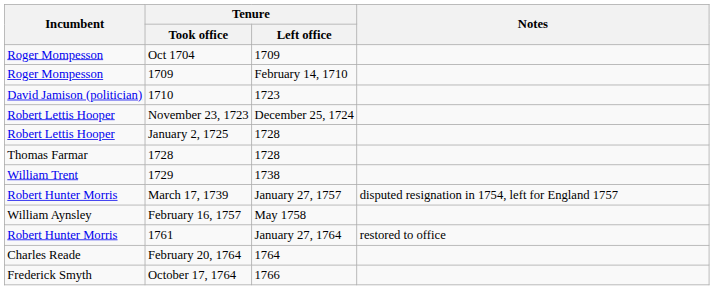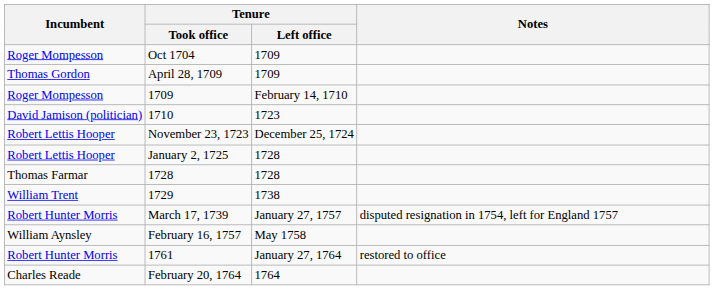+ row: Thomas Gordon | April 28, 1709 | 1709
- row: Frederick Smyth | October 17, 1764 | 1766
